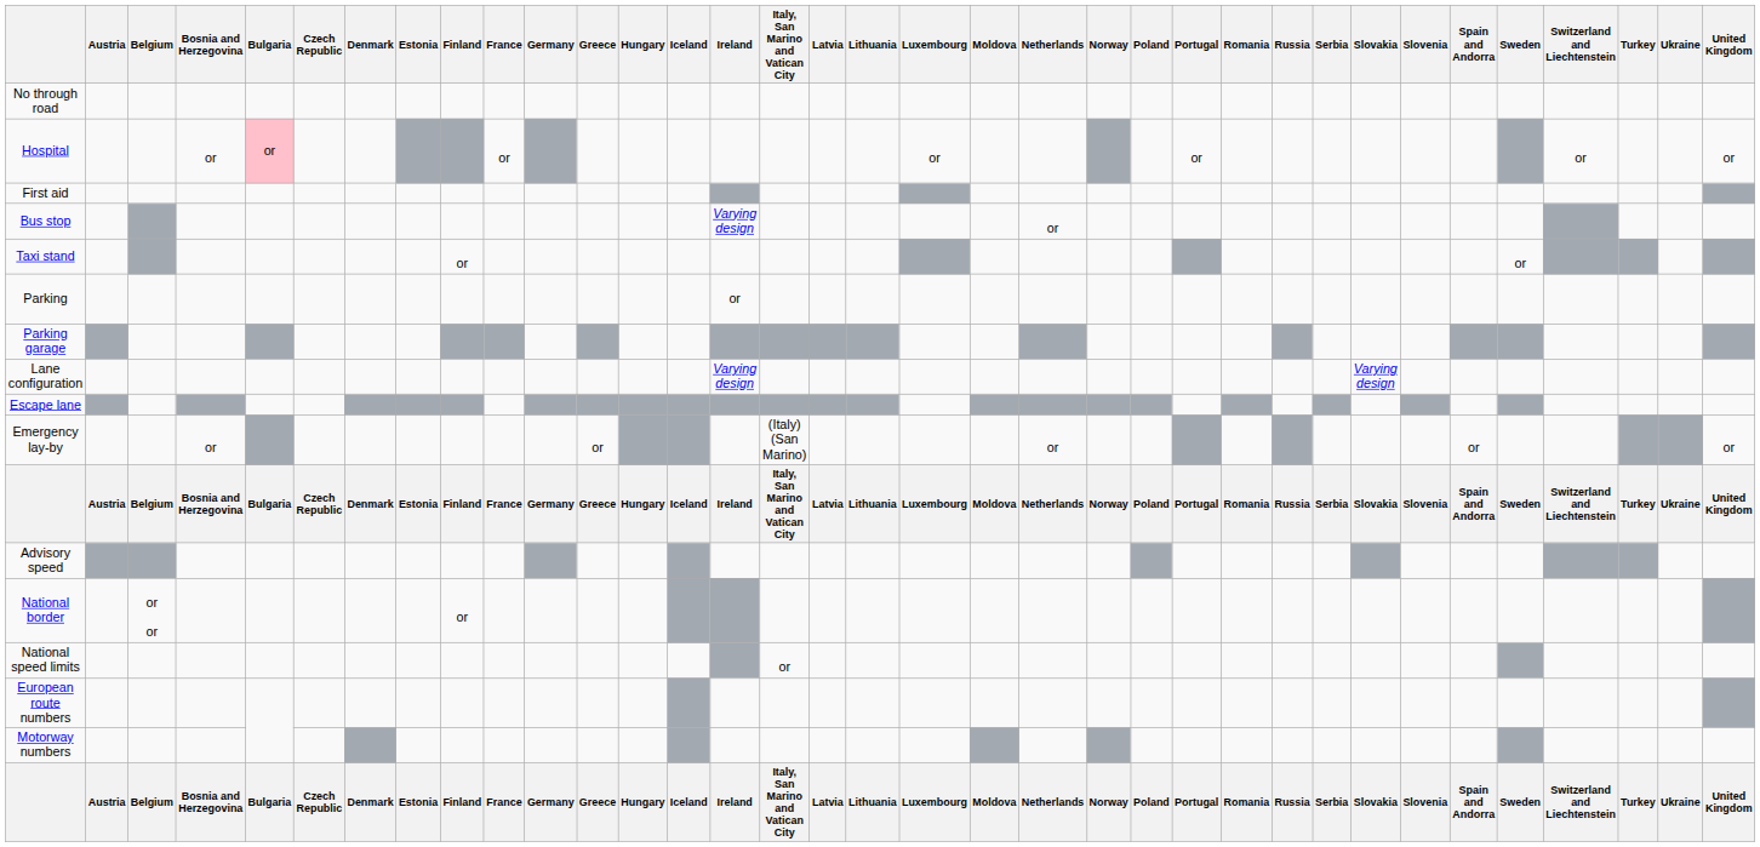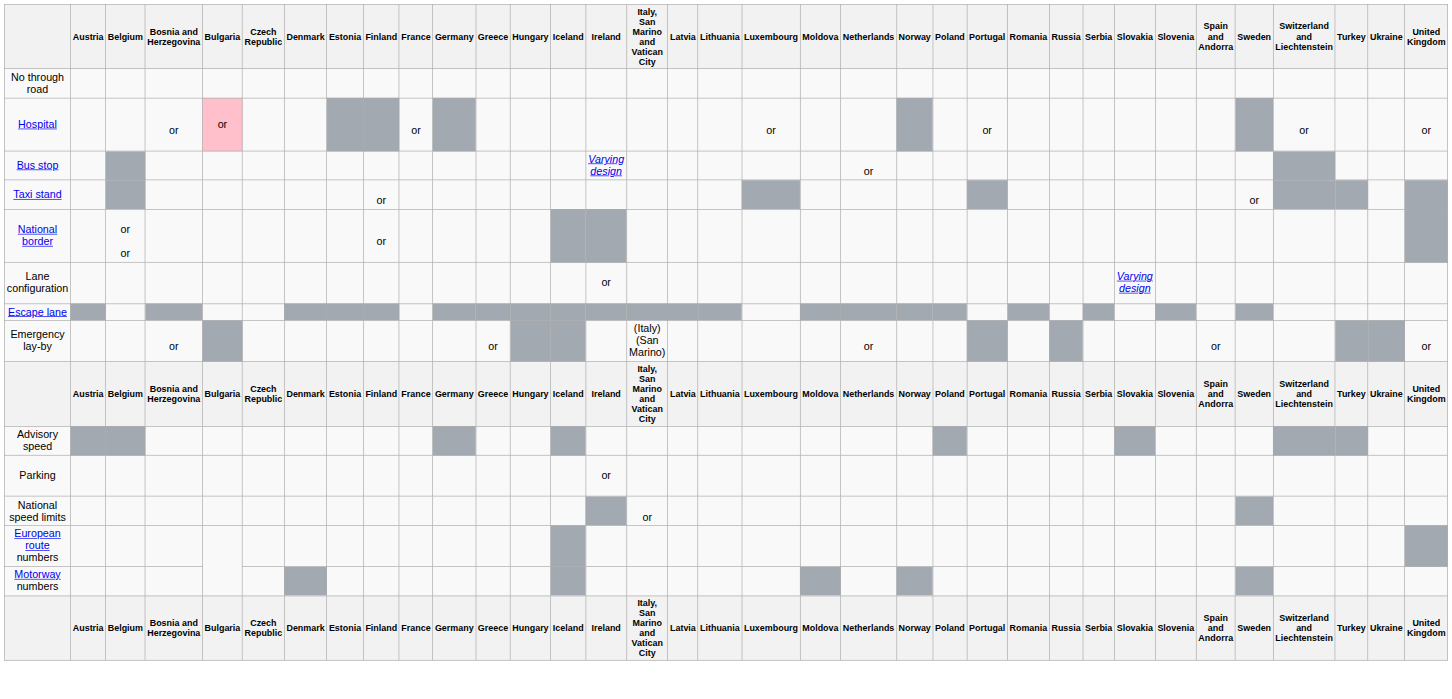- row: First aid
rows swapped: Parking <-> National border
- row: Parking garage
Lane configuration | Ireland: Varying design -> or
